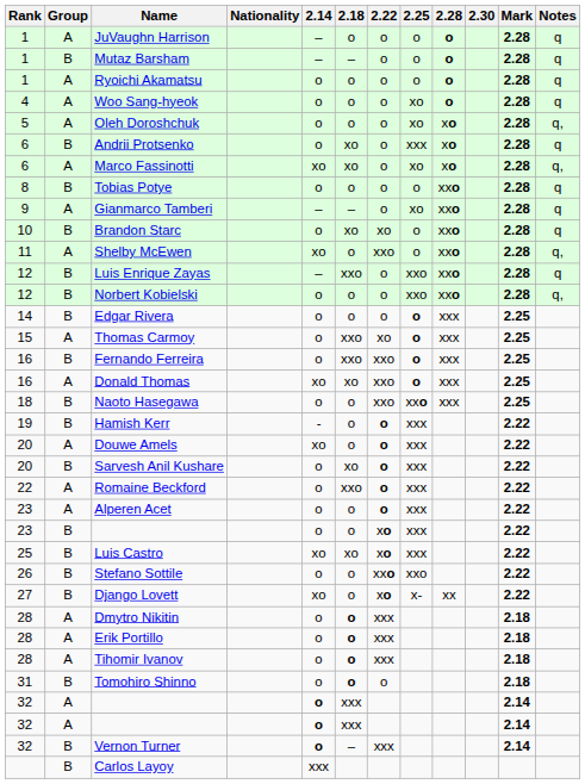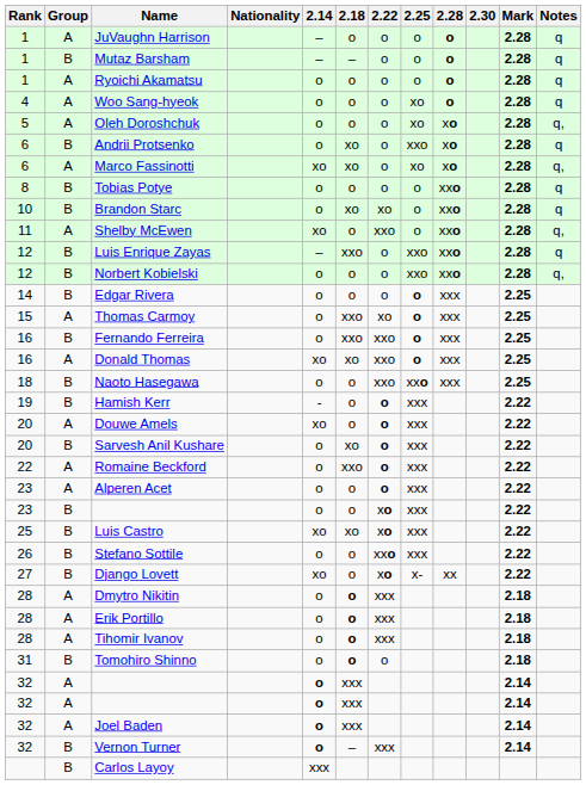Andrii Protsenko | 2.25: xxx -> xxo
- row: 9 | A | Gianmarco Tamberi | – | – | o | xo | xxo | 2.28 | q
Stefano Sottile | 2.25: xxo -> xxx
+ row: 32 | A | Joel Baden | o | xxx | 2.14
